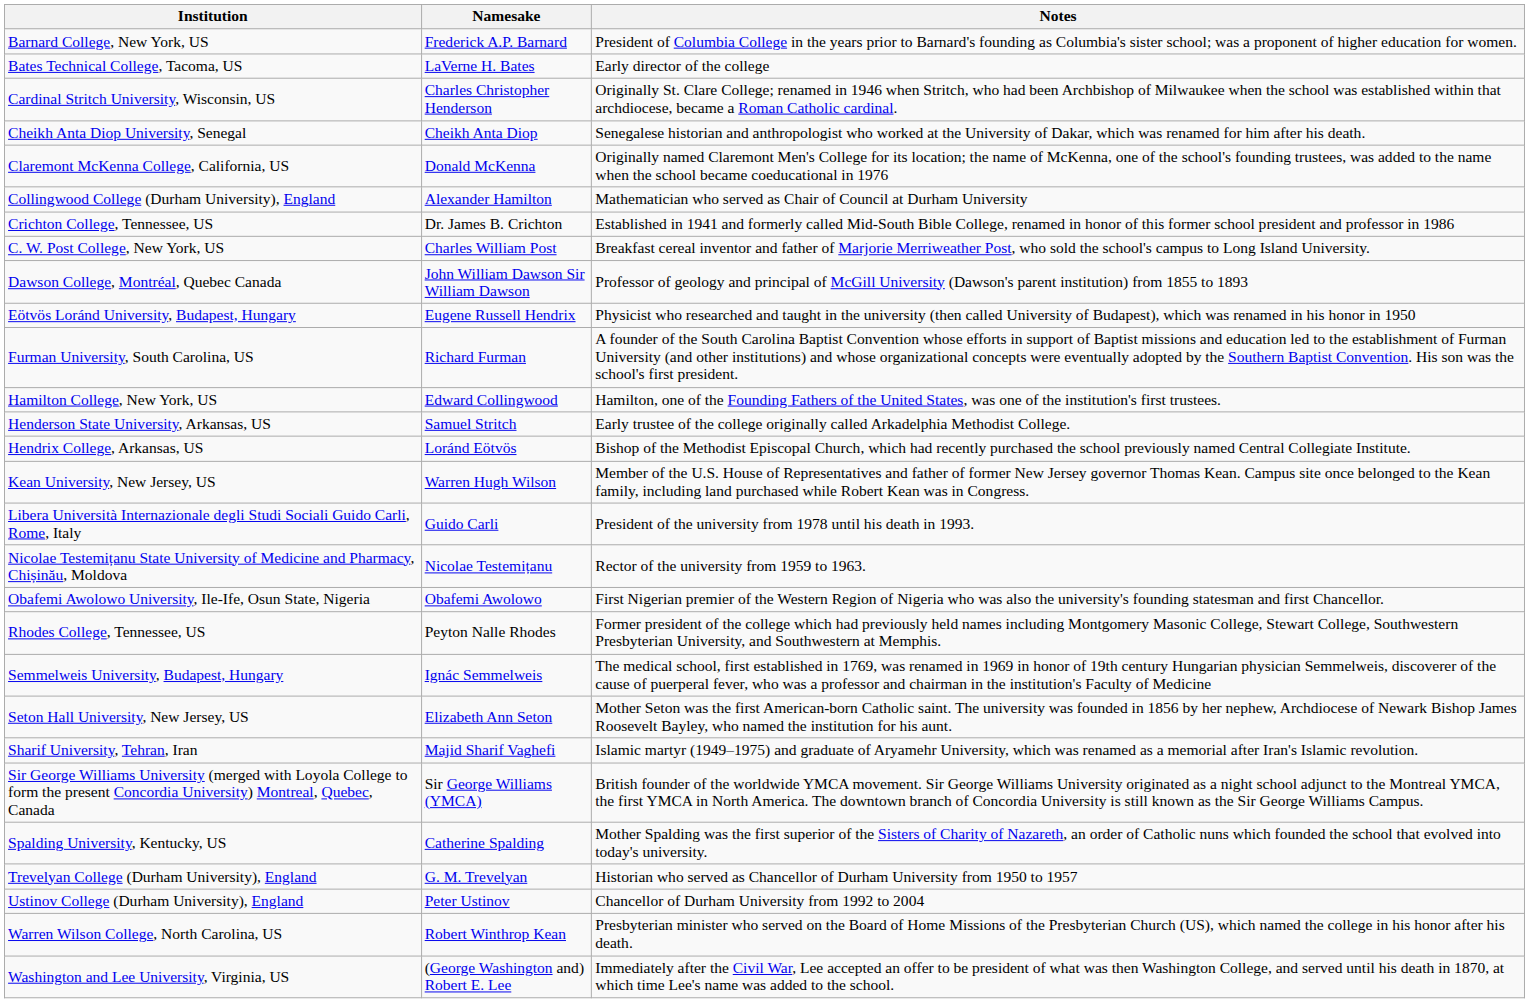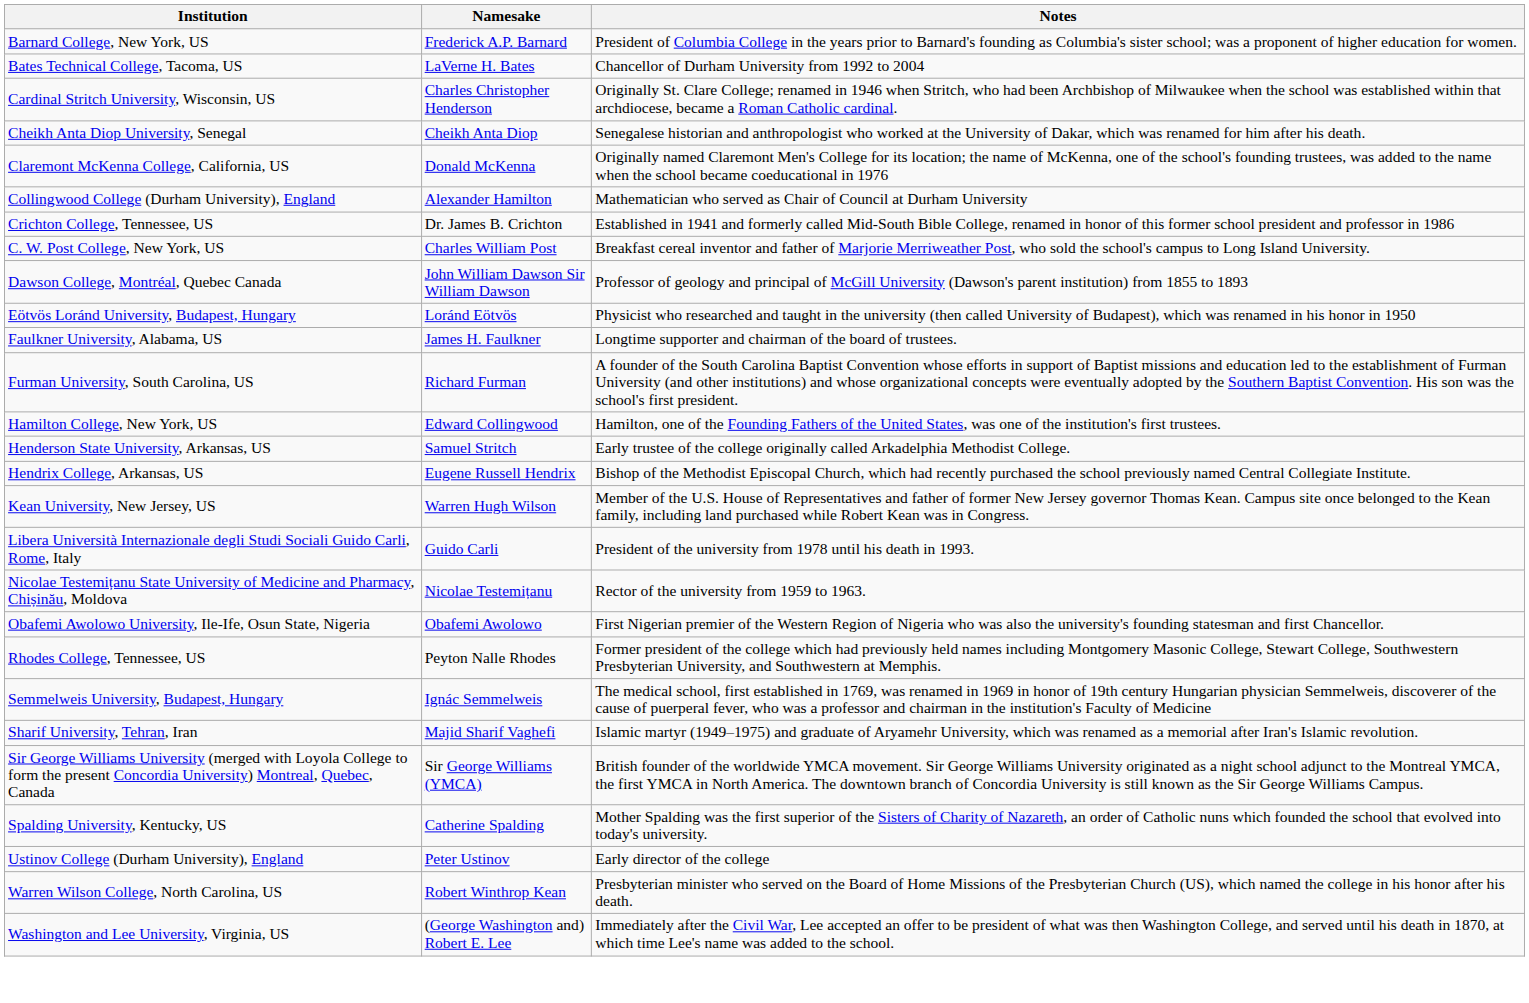Bates Technical College, Tacoma, US | Notes: Early director of the college -> Chancellor of Durham University from 1992 to 2004
Eötvös Loránd University, Budapest, Hungary | Namesake: Eugene Russell Hendrix -> Loránd Eötvös
+ row: Faulkner University, Alabama, US | James H. Faulkner | Longtime supporter and chairman of the board of trustees.
Hendrix College, Arkansas, US | Namesake: Loránd Eötvös -> Eugene Russell Hendrix
- row: Seton Hall University, New Jersey, US | Elizabeth Ann Seton | Mother Seton was the first American-born Catholic saint. The university was founded in 1856 by her nephew, Archdiocese of Newark Bishop James Roosevelt Bayley, who named the institution for his aunt.
- row: Trevelyan College (Durham University), England | G. M. Trevelyan | Historian who served as Chancellor of Durham University from 1950 to 1957
Ustinov College (Durham University), England | Notes: Chancellor of Durham University from 1992 to 2004 -> Early director of the college
